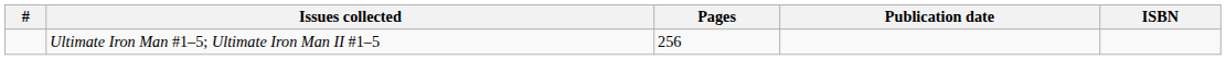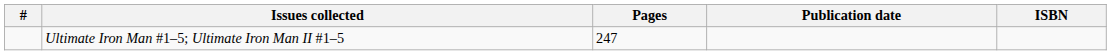Ultimate Iron Man #1–5; Ultimate Iron Man II #1–5 | Pages: 256 -> 247
